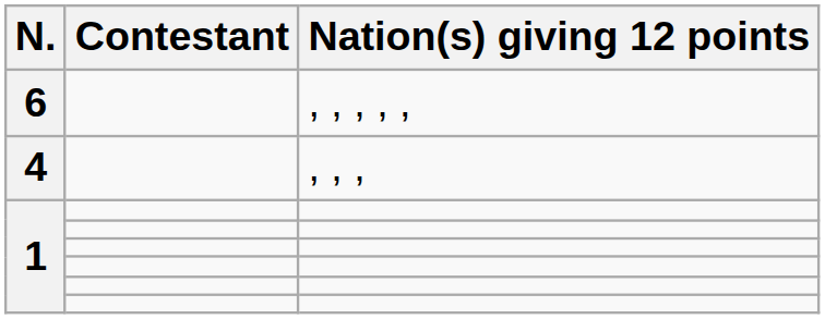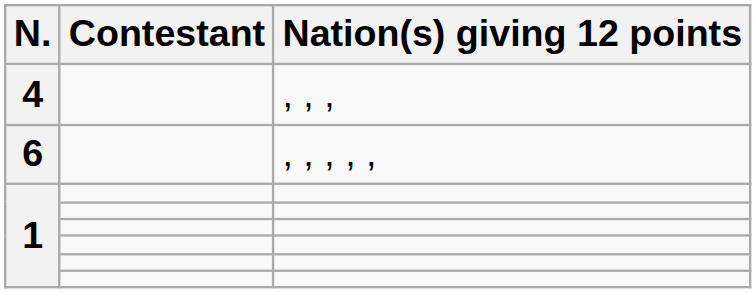rows swapped: 6 <-> 4
